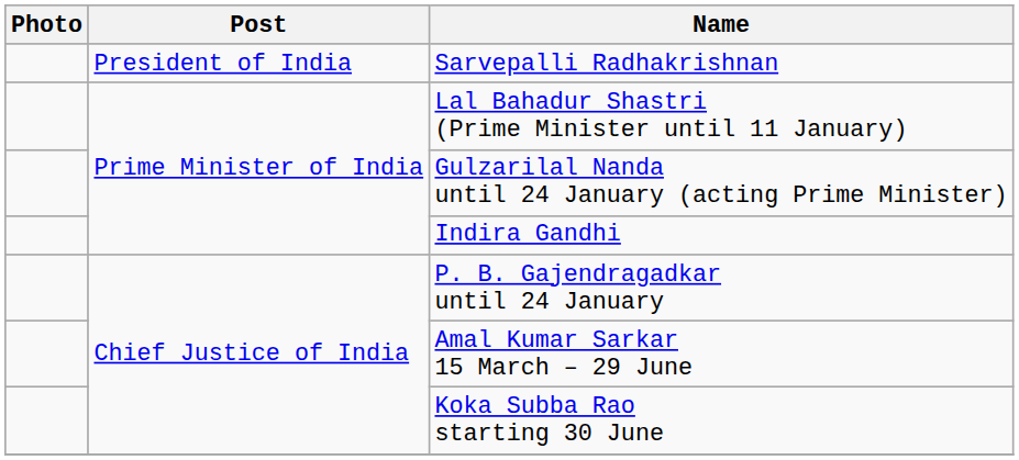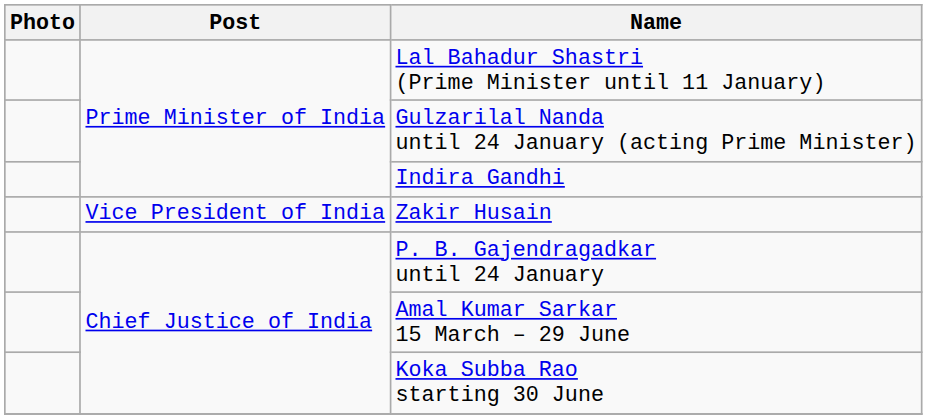- row: President of India | Sarvepalli Radhakrishnan
+ row: Vice President of India | Zakir Husain
